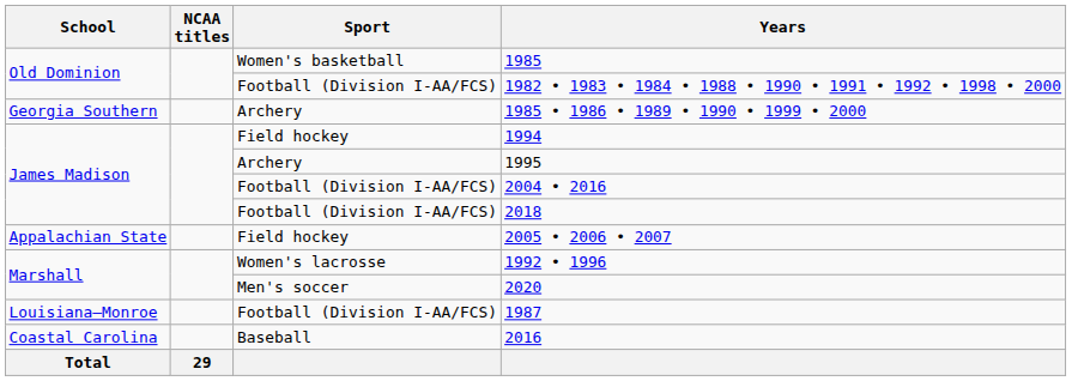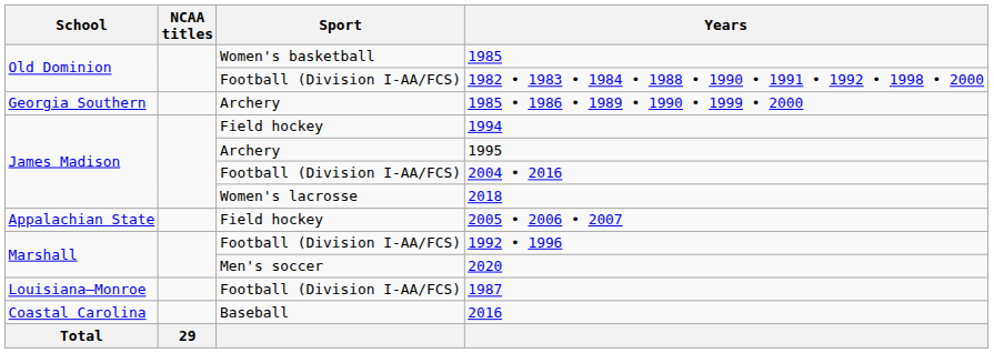2018 | Sport: Football (Division I-AA/FCS) -> Women's lacrosse
1992 • 1996 | Sport: Women's lacrosse -> Football (Division I-AA/FCS)
